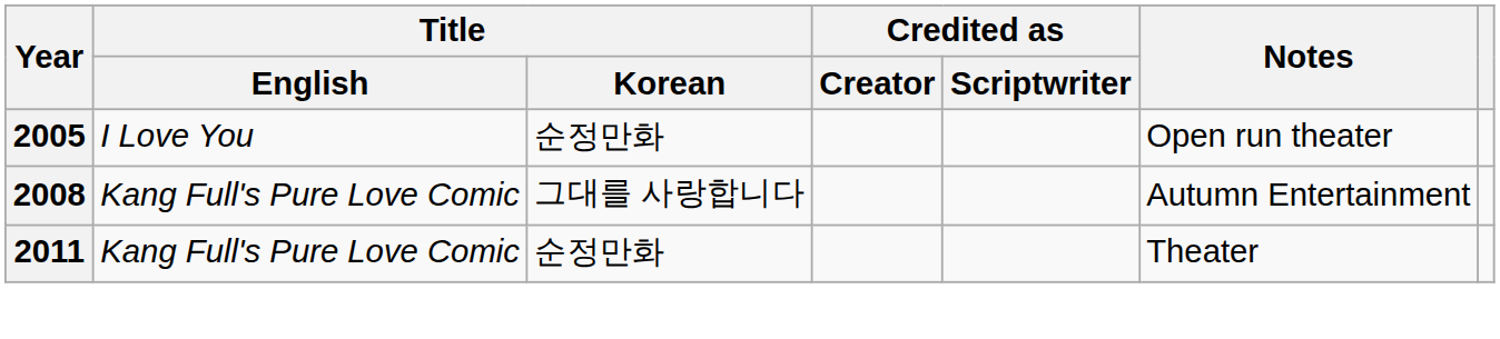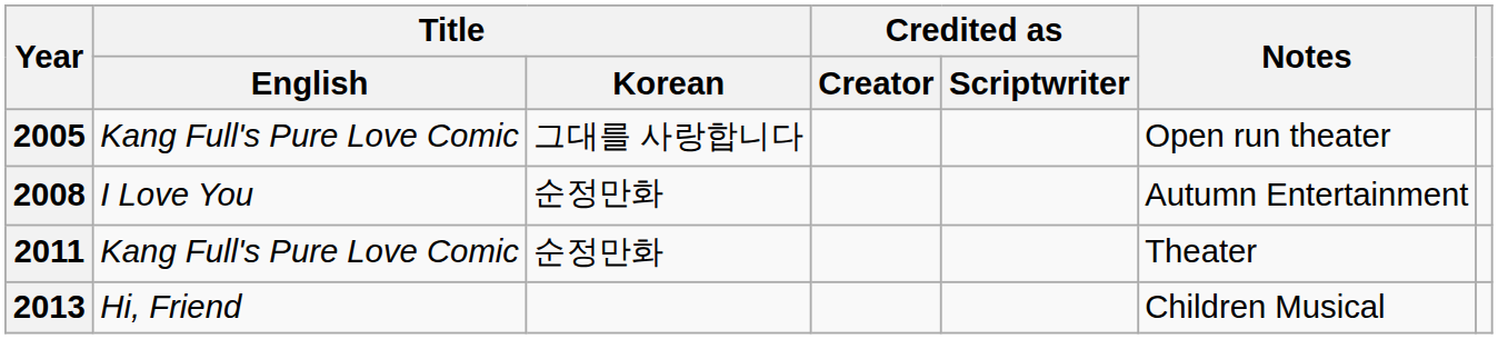2005 | Title / English: I Love You -> Kang Full's Pure Love Comic
2005 | Title / Korean: 순정만화 -> 그대를 사랑합니다
2008 | Title / English: Kang Full's Pure Love Comic -> I Love You
2008 | Title / Korean: 그대를 사랑합니다 -> 순정만화
+ row: 2013 | Hi, Friend | Children Musical
